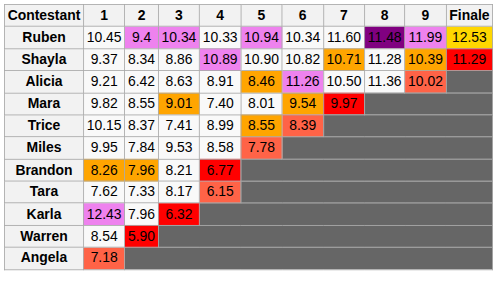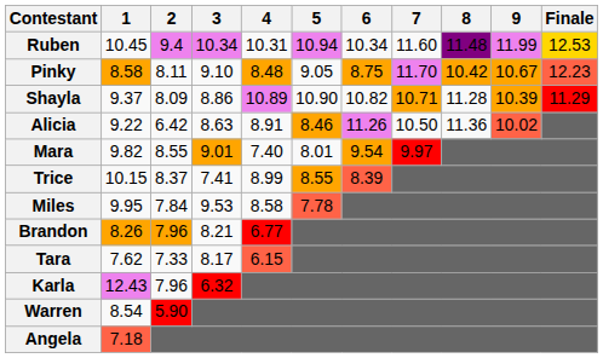Ruben | 4: 10.33 -> 10.31
+ row: Pinky | 8.58 | 8.11 | 9.10 | 8.48 | 9.05 | 8.75 | 11.70 | 10.42 | 10.67 | 12.23
Shayla | 2: 8.34 -> 8.09
Alicia | 1: 9.21 -> 9.22
